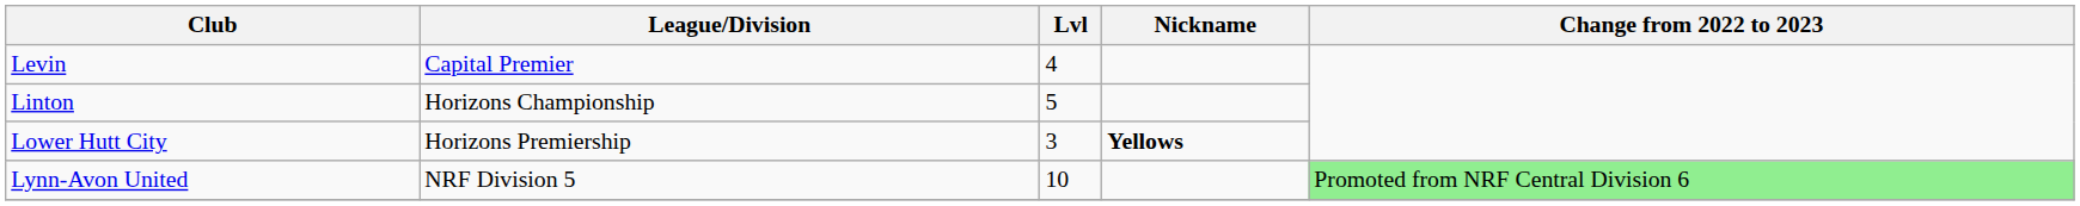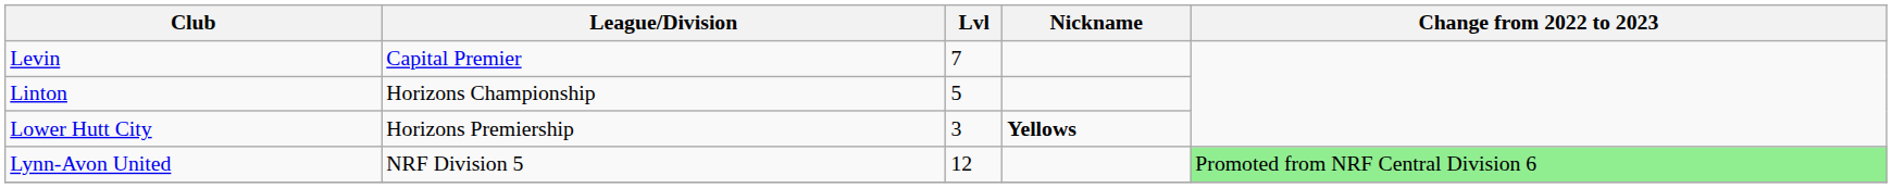Levin | Lvl: 4 -> 7
Lynn-Avon United | Lvl: 10 -> 12
